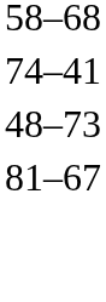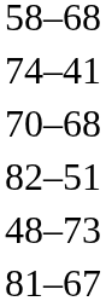+ row: 70–68
+ row: 82–51
